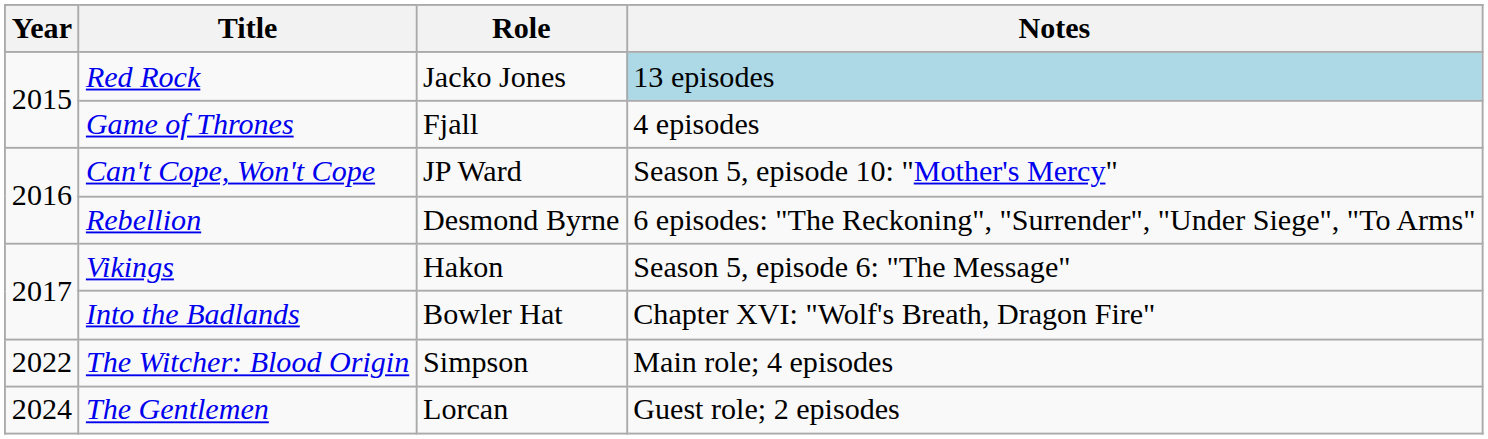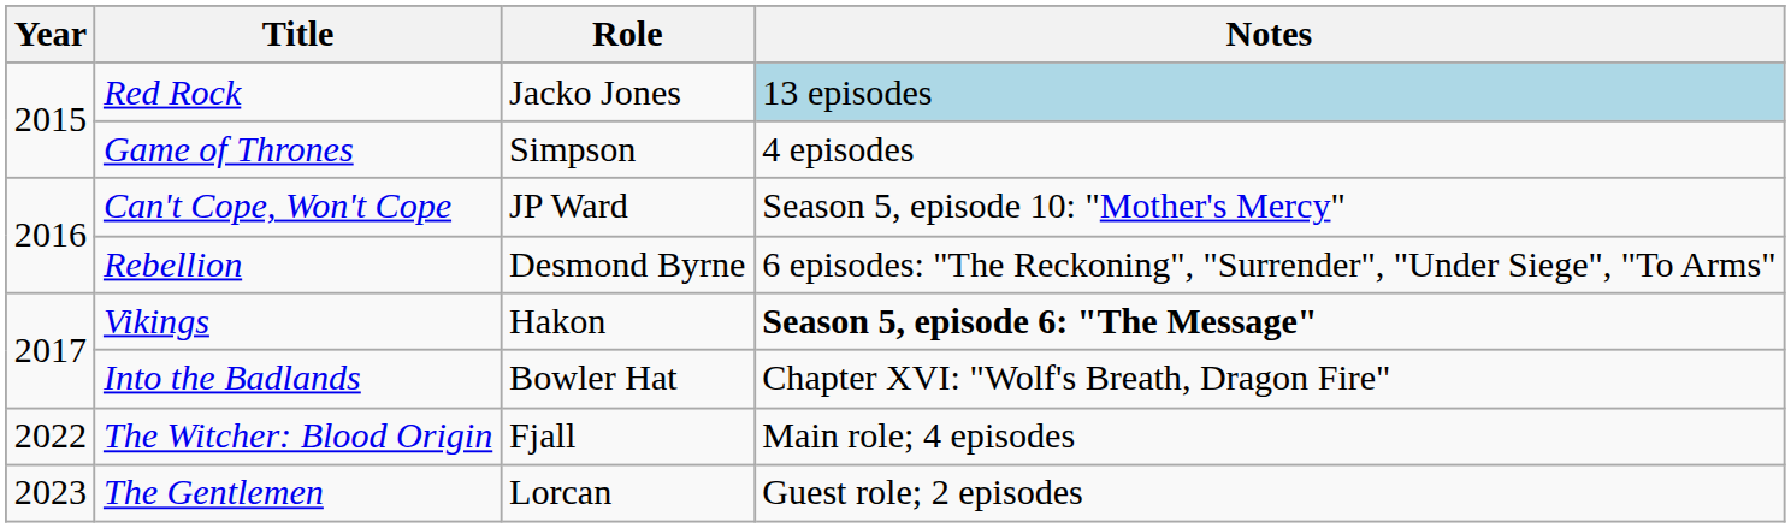Game of Thrones | Role: Fjall -> Simpson
Vikings | Notes: normal -> bold
The Witcher: Blood Origin | Role: Simpson -> Fjall
The Gentlemen | Year: 2024 -> 2023
